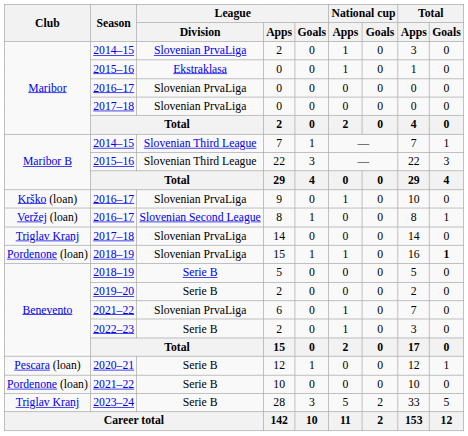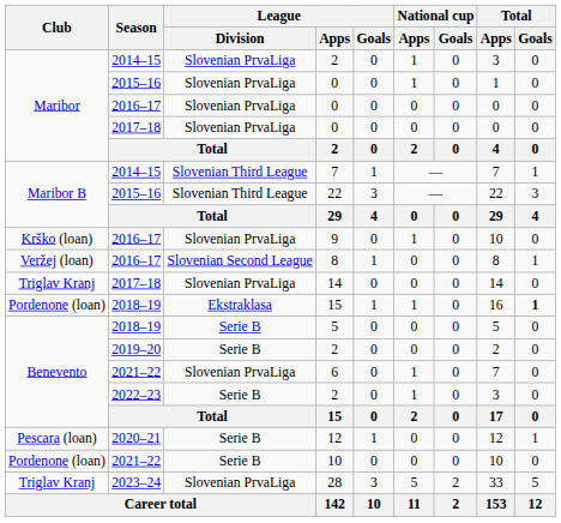2015–16 / 0 | League / Division: Ekstraklasa -> Slovenian PrvaLiga
2018–19 / 15 | League / Division: Slovenian PrvaLiga -> Ekstraklasa
28 | League / Division: Serie B -> Slovenian PrvaLiga
